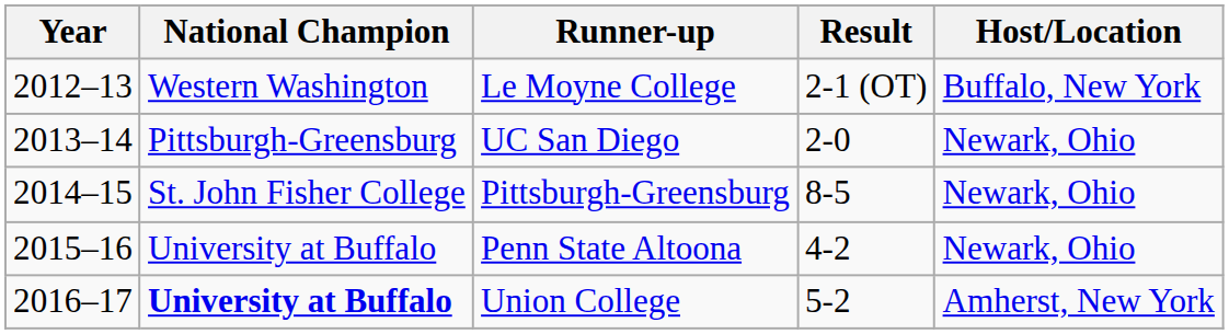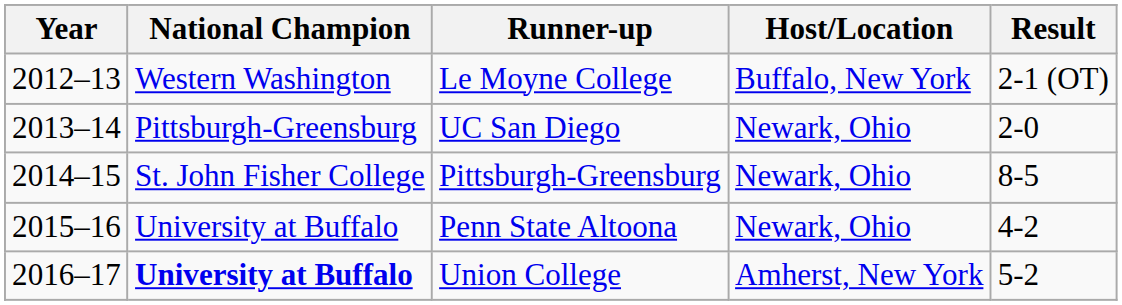columns swapped: Result <-> Host/Location
